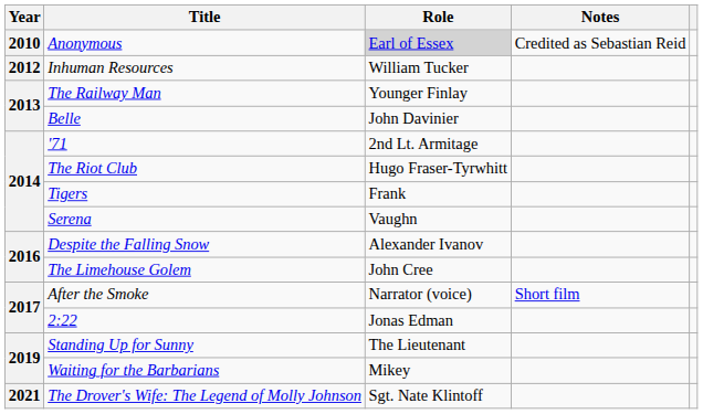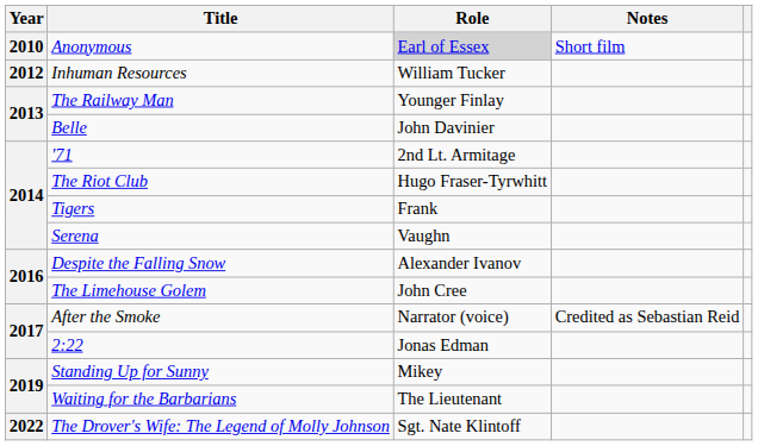Anonymous | Notes: Credited as Sebastian Reid -> Short film
After the Smoke | Notes: Short film -> Credited as Sebastian Reid
Standing Up for Sunny | Role: The Lieutenant -> Mikey
Waiting for the Barbarians | Role: Mikey -> The Lieutenant
The Drover's Wife: The Legend of Molly Johnson | Year: 2021 -> 2022
